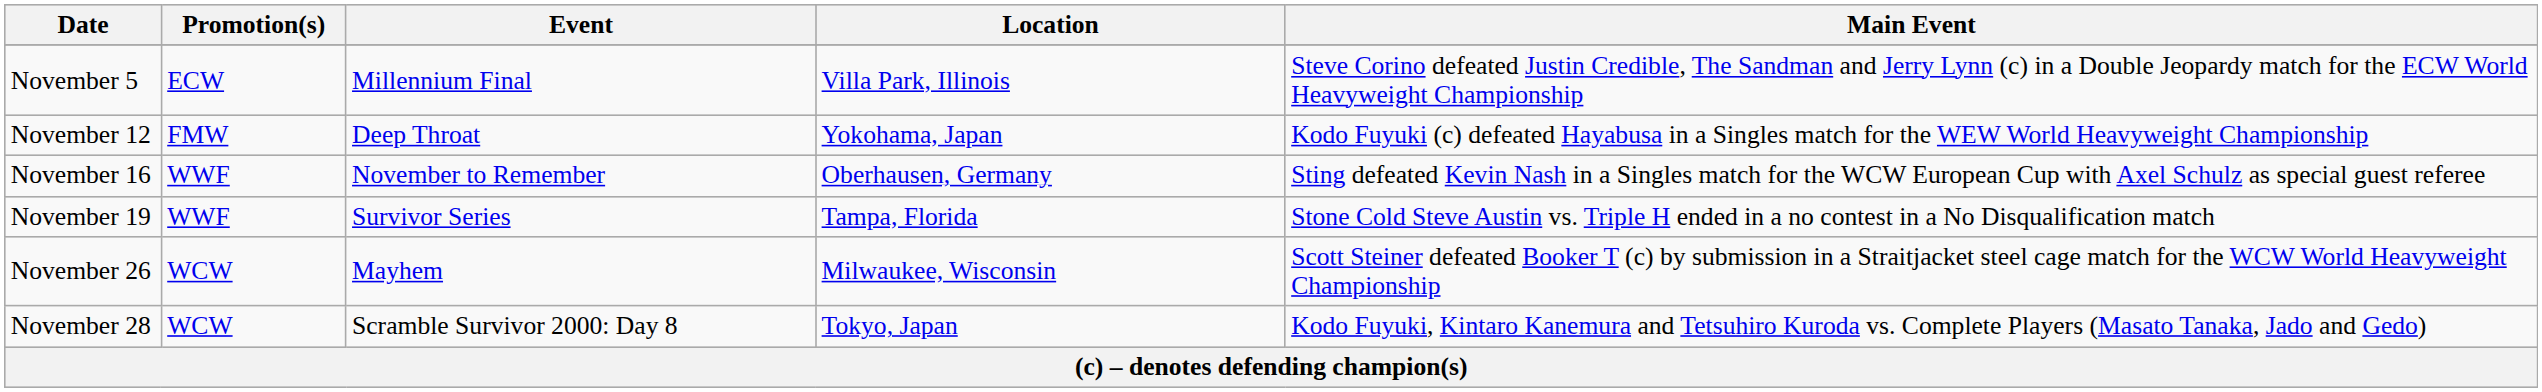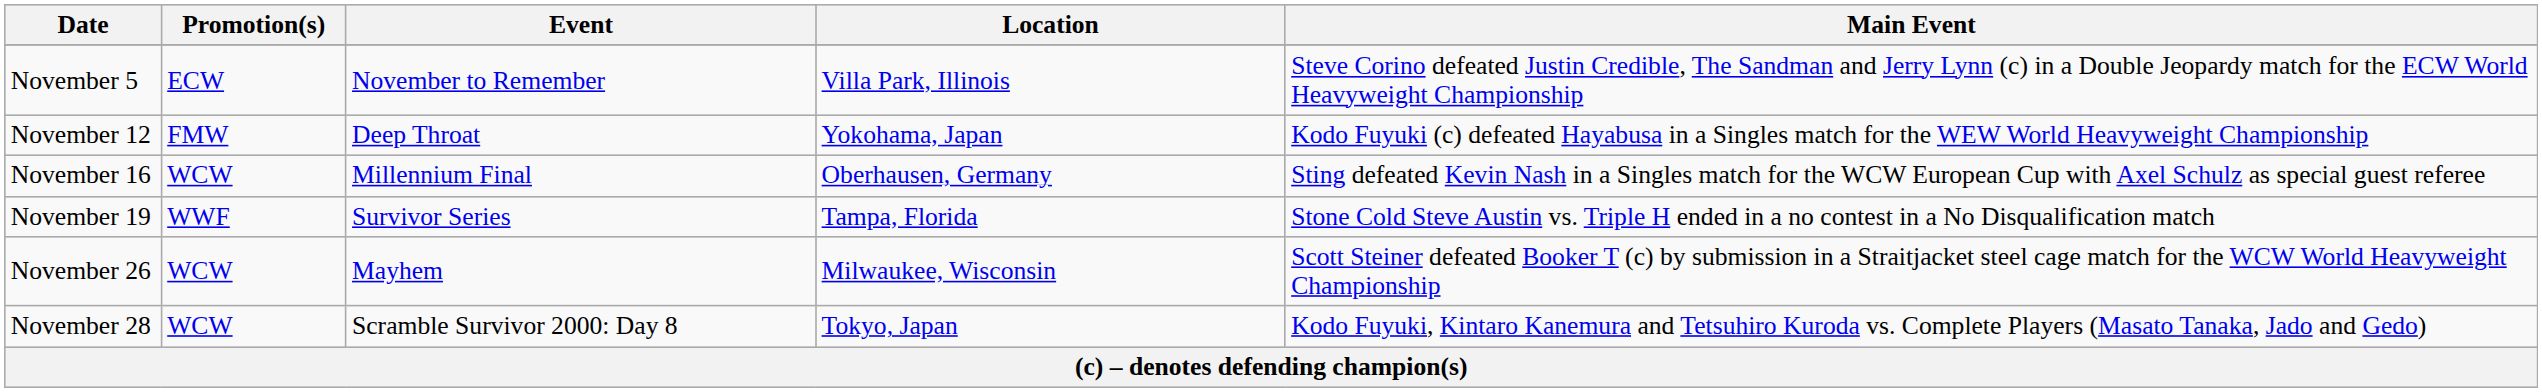November 5 | Event: Millennium Final -> November to Remember
November 16 | Promotion(s): WWF -> WCW
November 16 | Event: November to Remember -> Millennium Final
